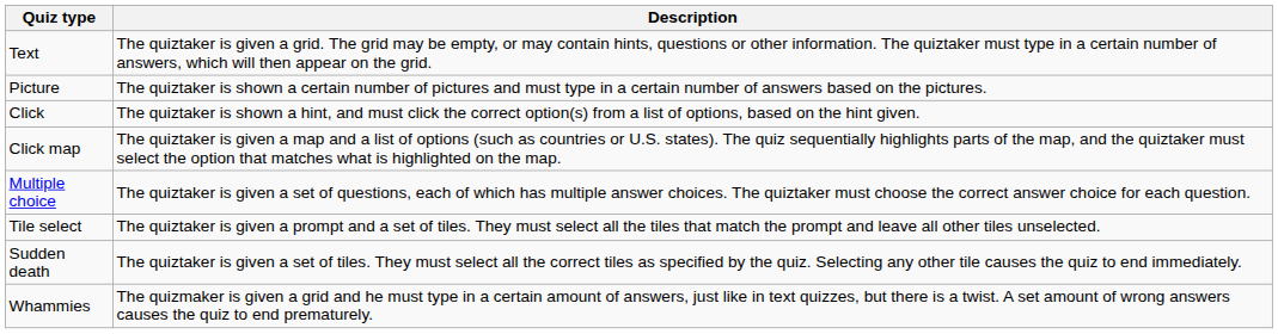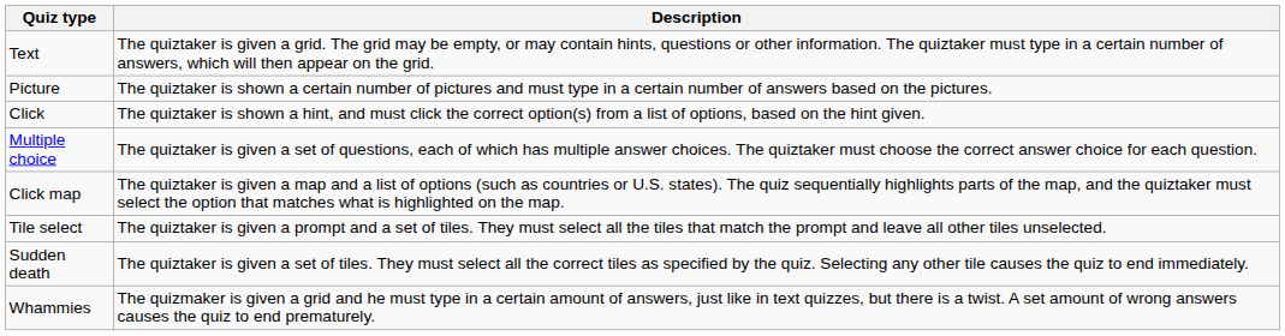rows swapped: Click map <-> Multiple choice
